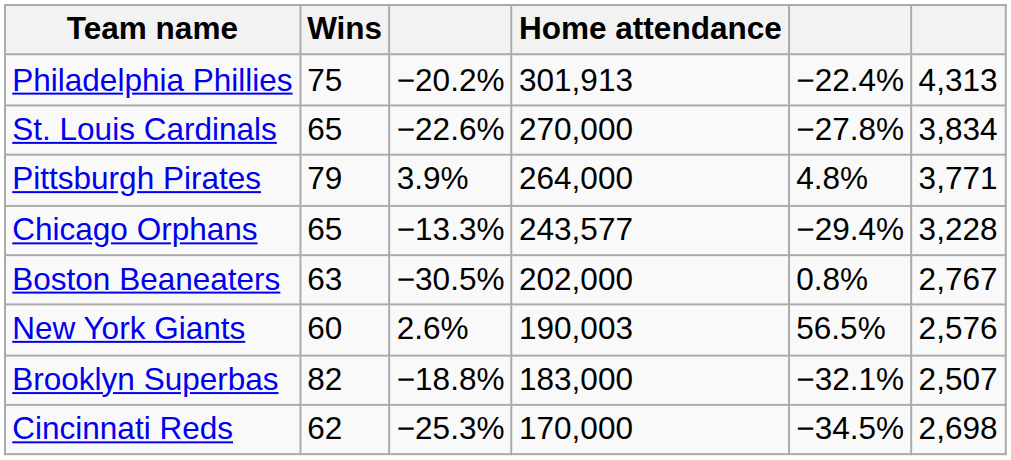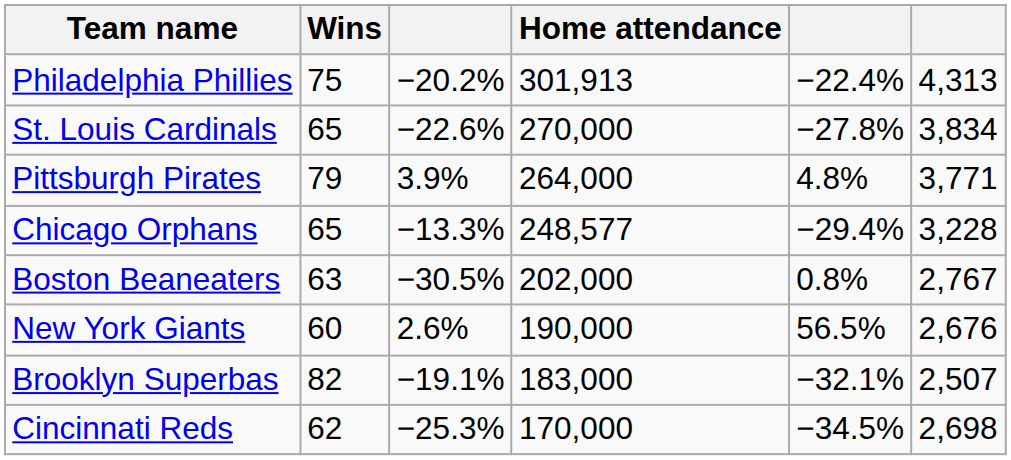Chicago Orphans | Home attendance: 243,577 -> 248,577
New York Giants | Home attendance: 190,003 -> 190,000
New York Giants | column 6: 2,576 -> 2,676
Brooklyn Superbas | column 3: −18.8% -> −19.1%
